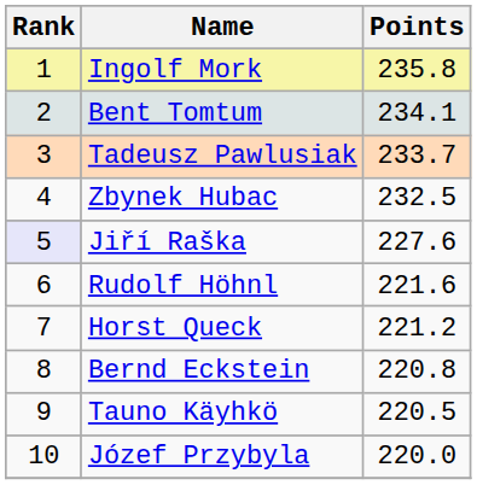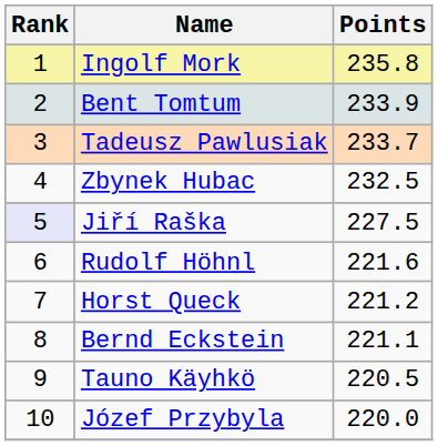Bent Tomtum | Points: 234.1 -> 233.9
Jiří Raška | Points: 227.6 -> 227.5
Bernd Eckstein | Points: 220.8 -> 221.1
